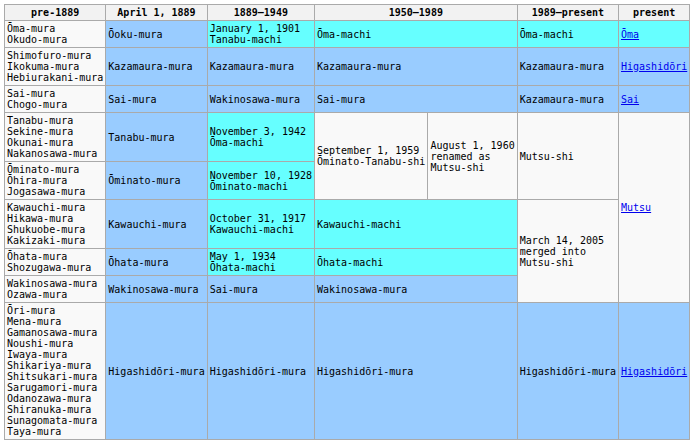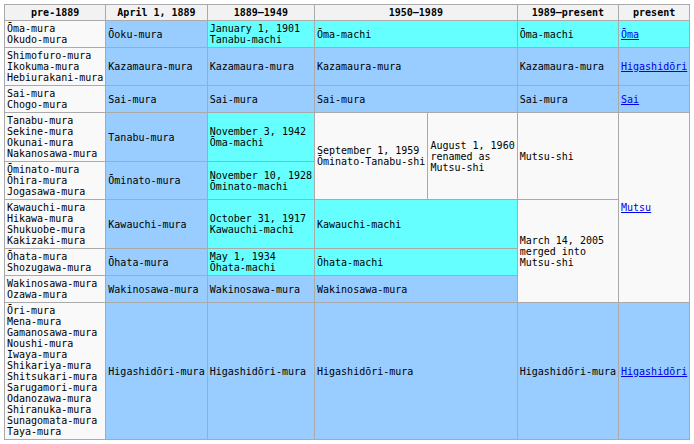Sai-mura Chogo-mura | 1889–1949: Wakinosawa-mura -> Sai-mura
Sai-mura Chogo-mura | 1989–present: Kazamaura-mura -> Sai-mura
Wakinosawa-mura Ozawa-mura | 1889–1949: Sai-mura -> Wakinosawa-mura
